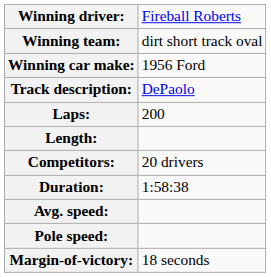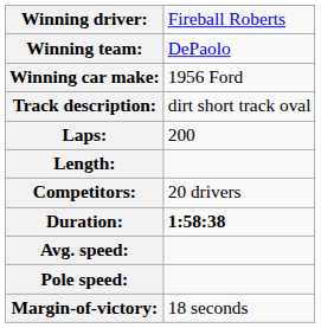Winning team: | column 2: dirt short track oval -> DePaolo
Track description: | column 2: DePaolo -> dirt short track oval
Duration: | column 2: normal -> bold
